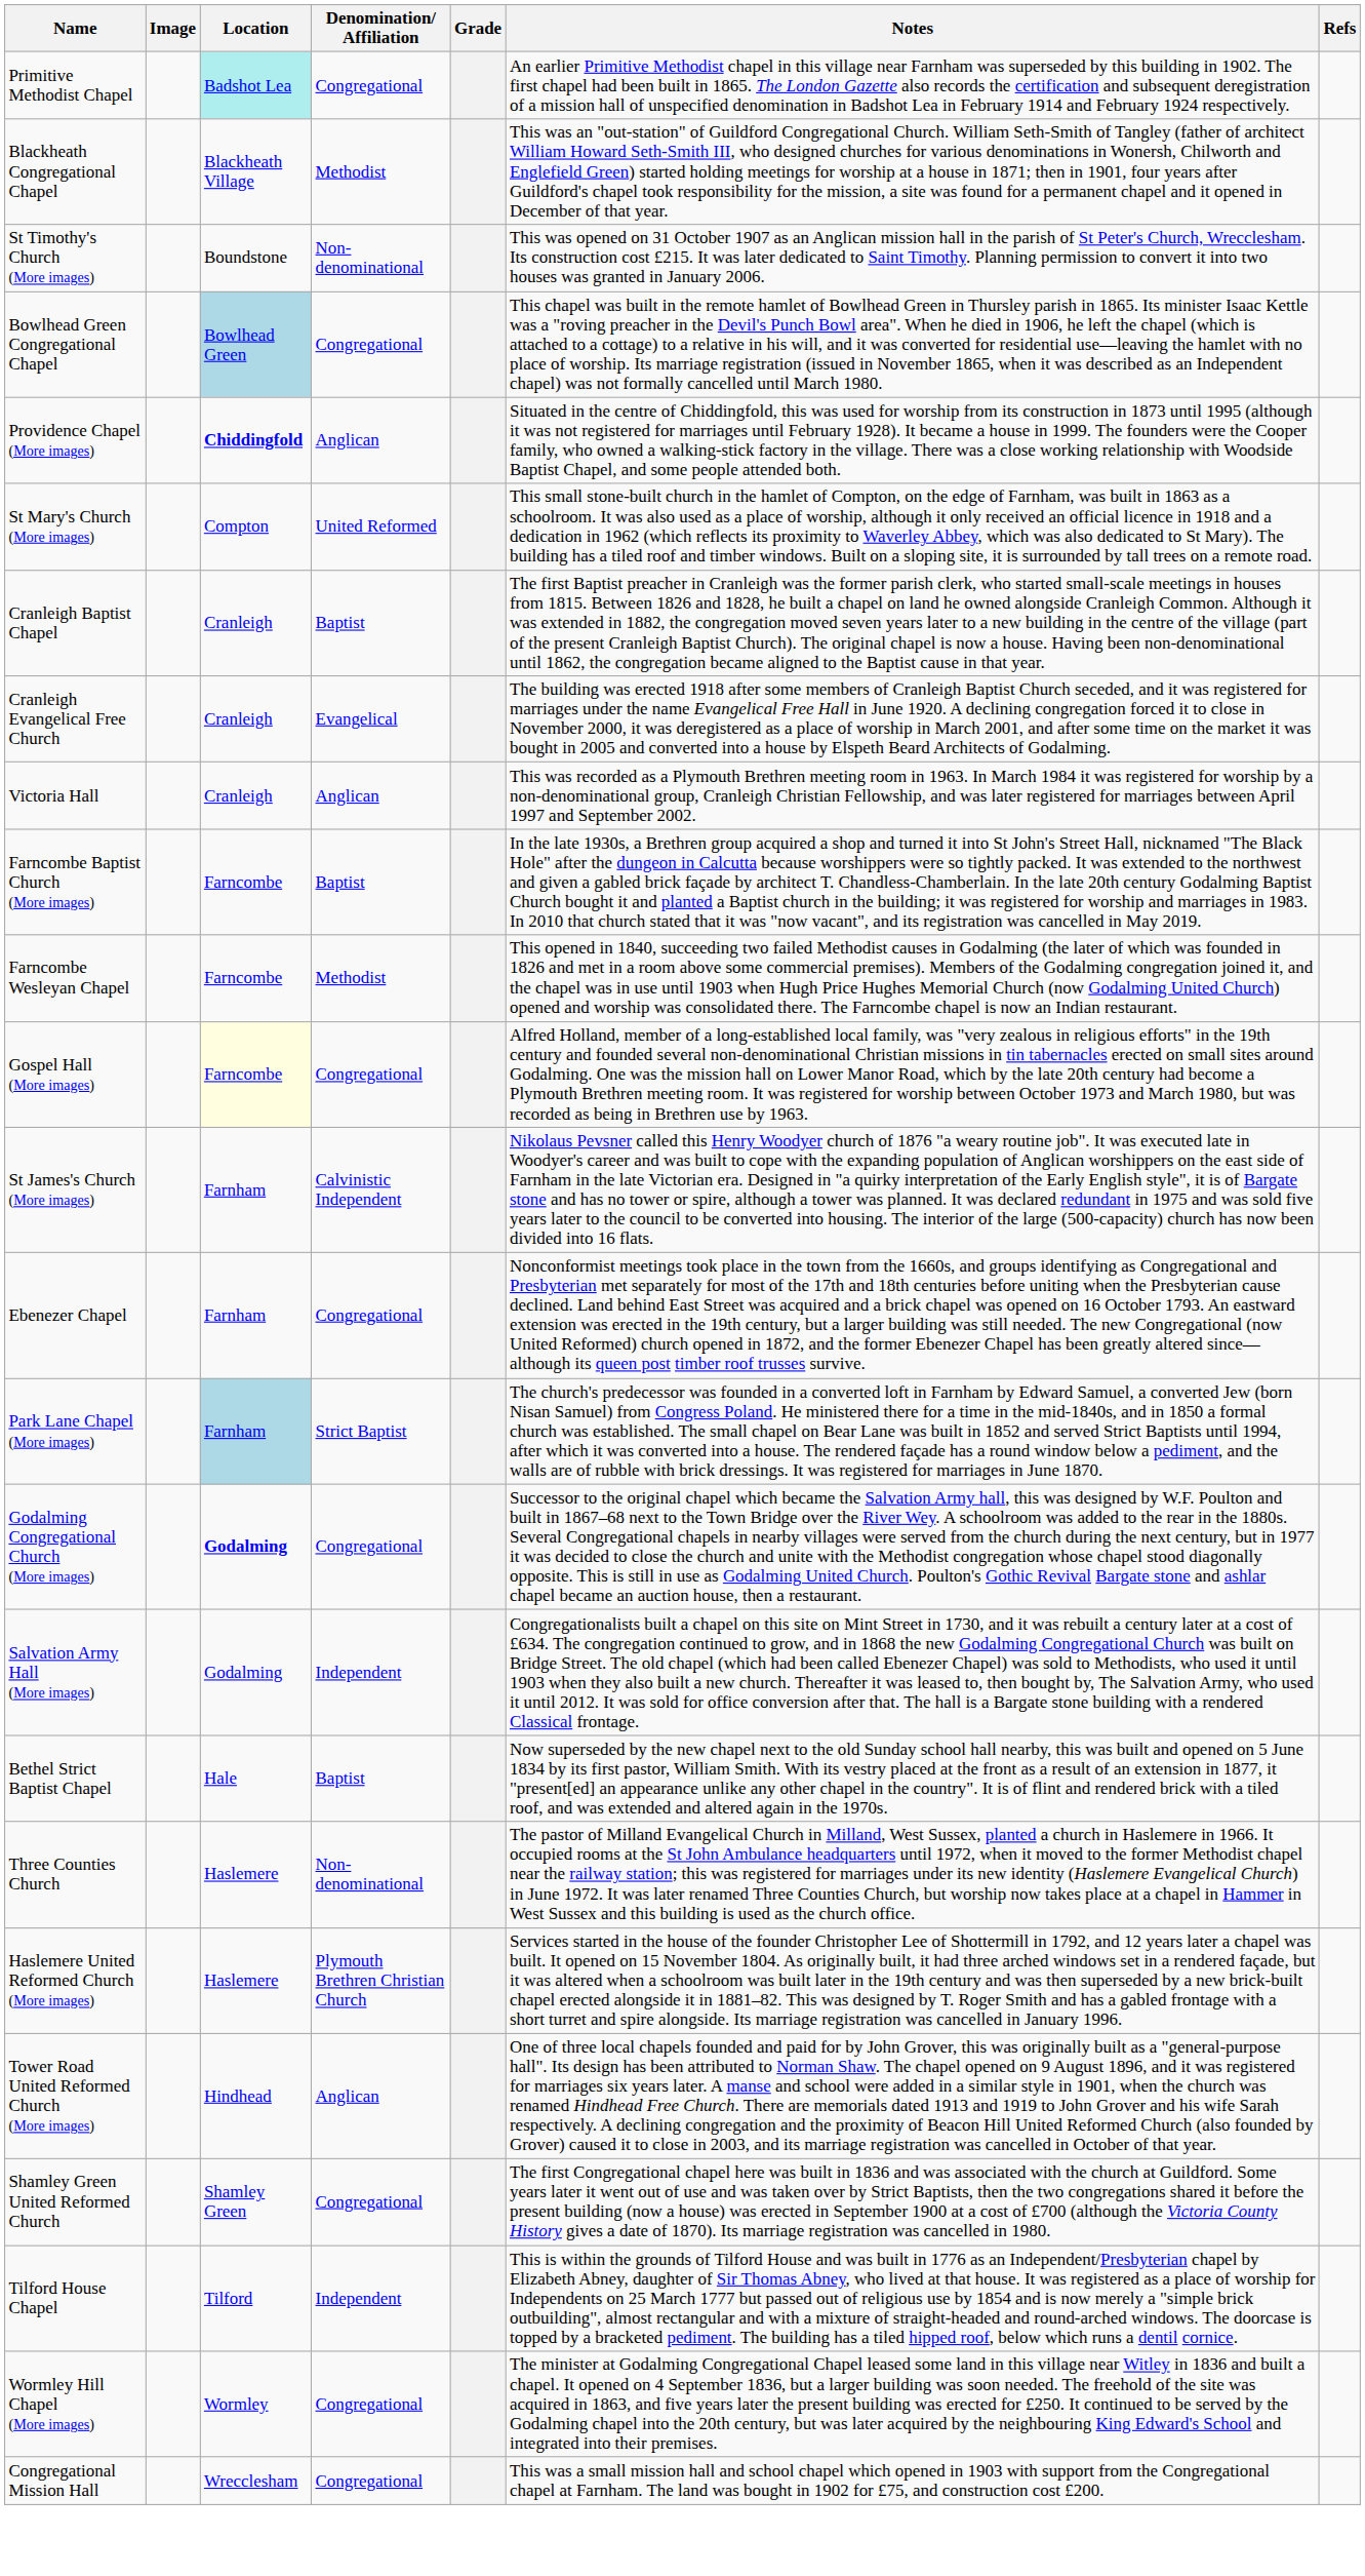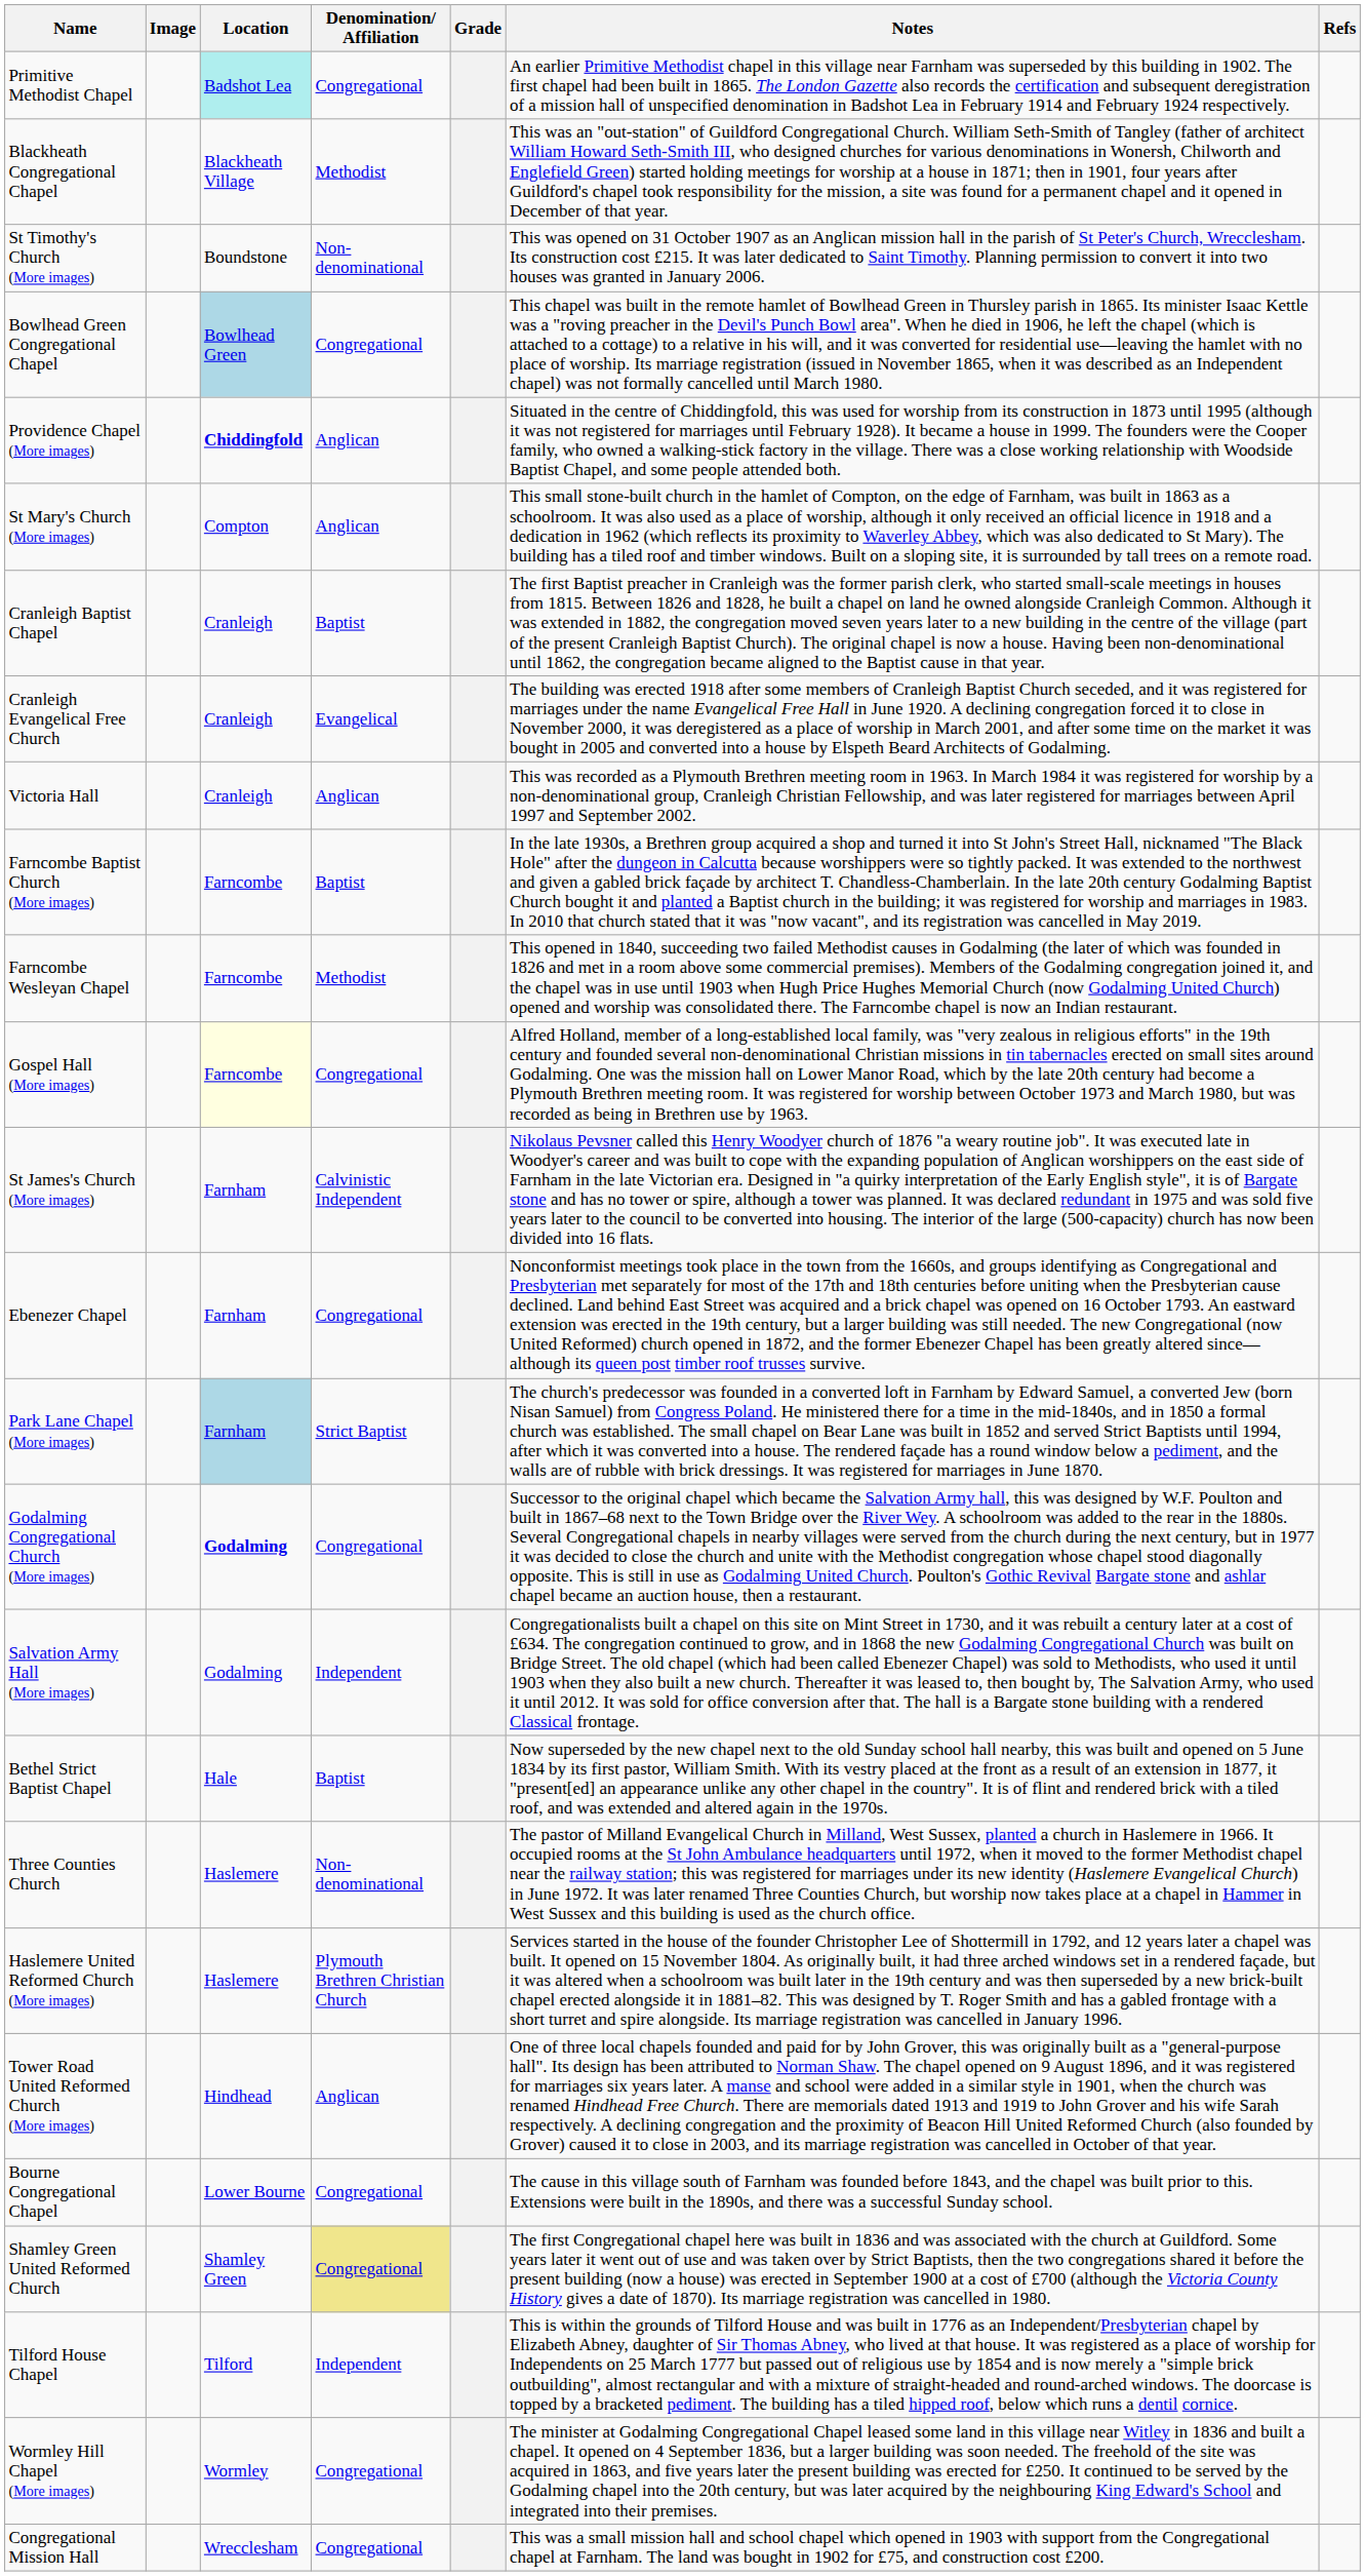St Mary's Church (More images) | Denomination/ Affiliation: United Reformed -> Anglican
+ row: Bourne Congregational Chapel | Lower Bourne | Congregational | The cause in this village south of Farnham was founded before 1843, and the chapel was built prior to this. Extensions were built in the 1890s, and there was a successful Sunday school.
Shamley Green United Reformed Church | Denomination/ Affiliation: no background -> khaki background
